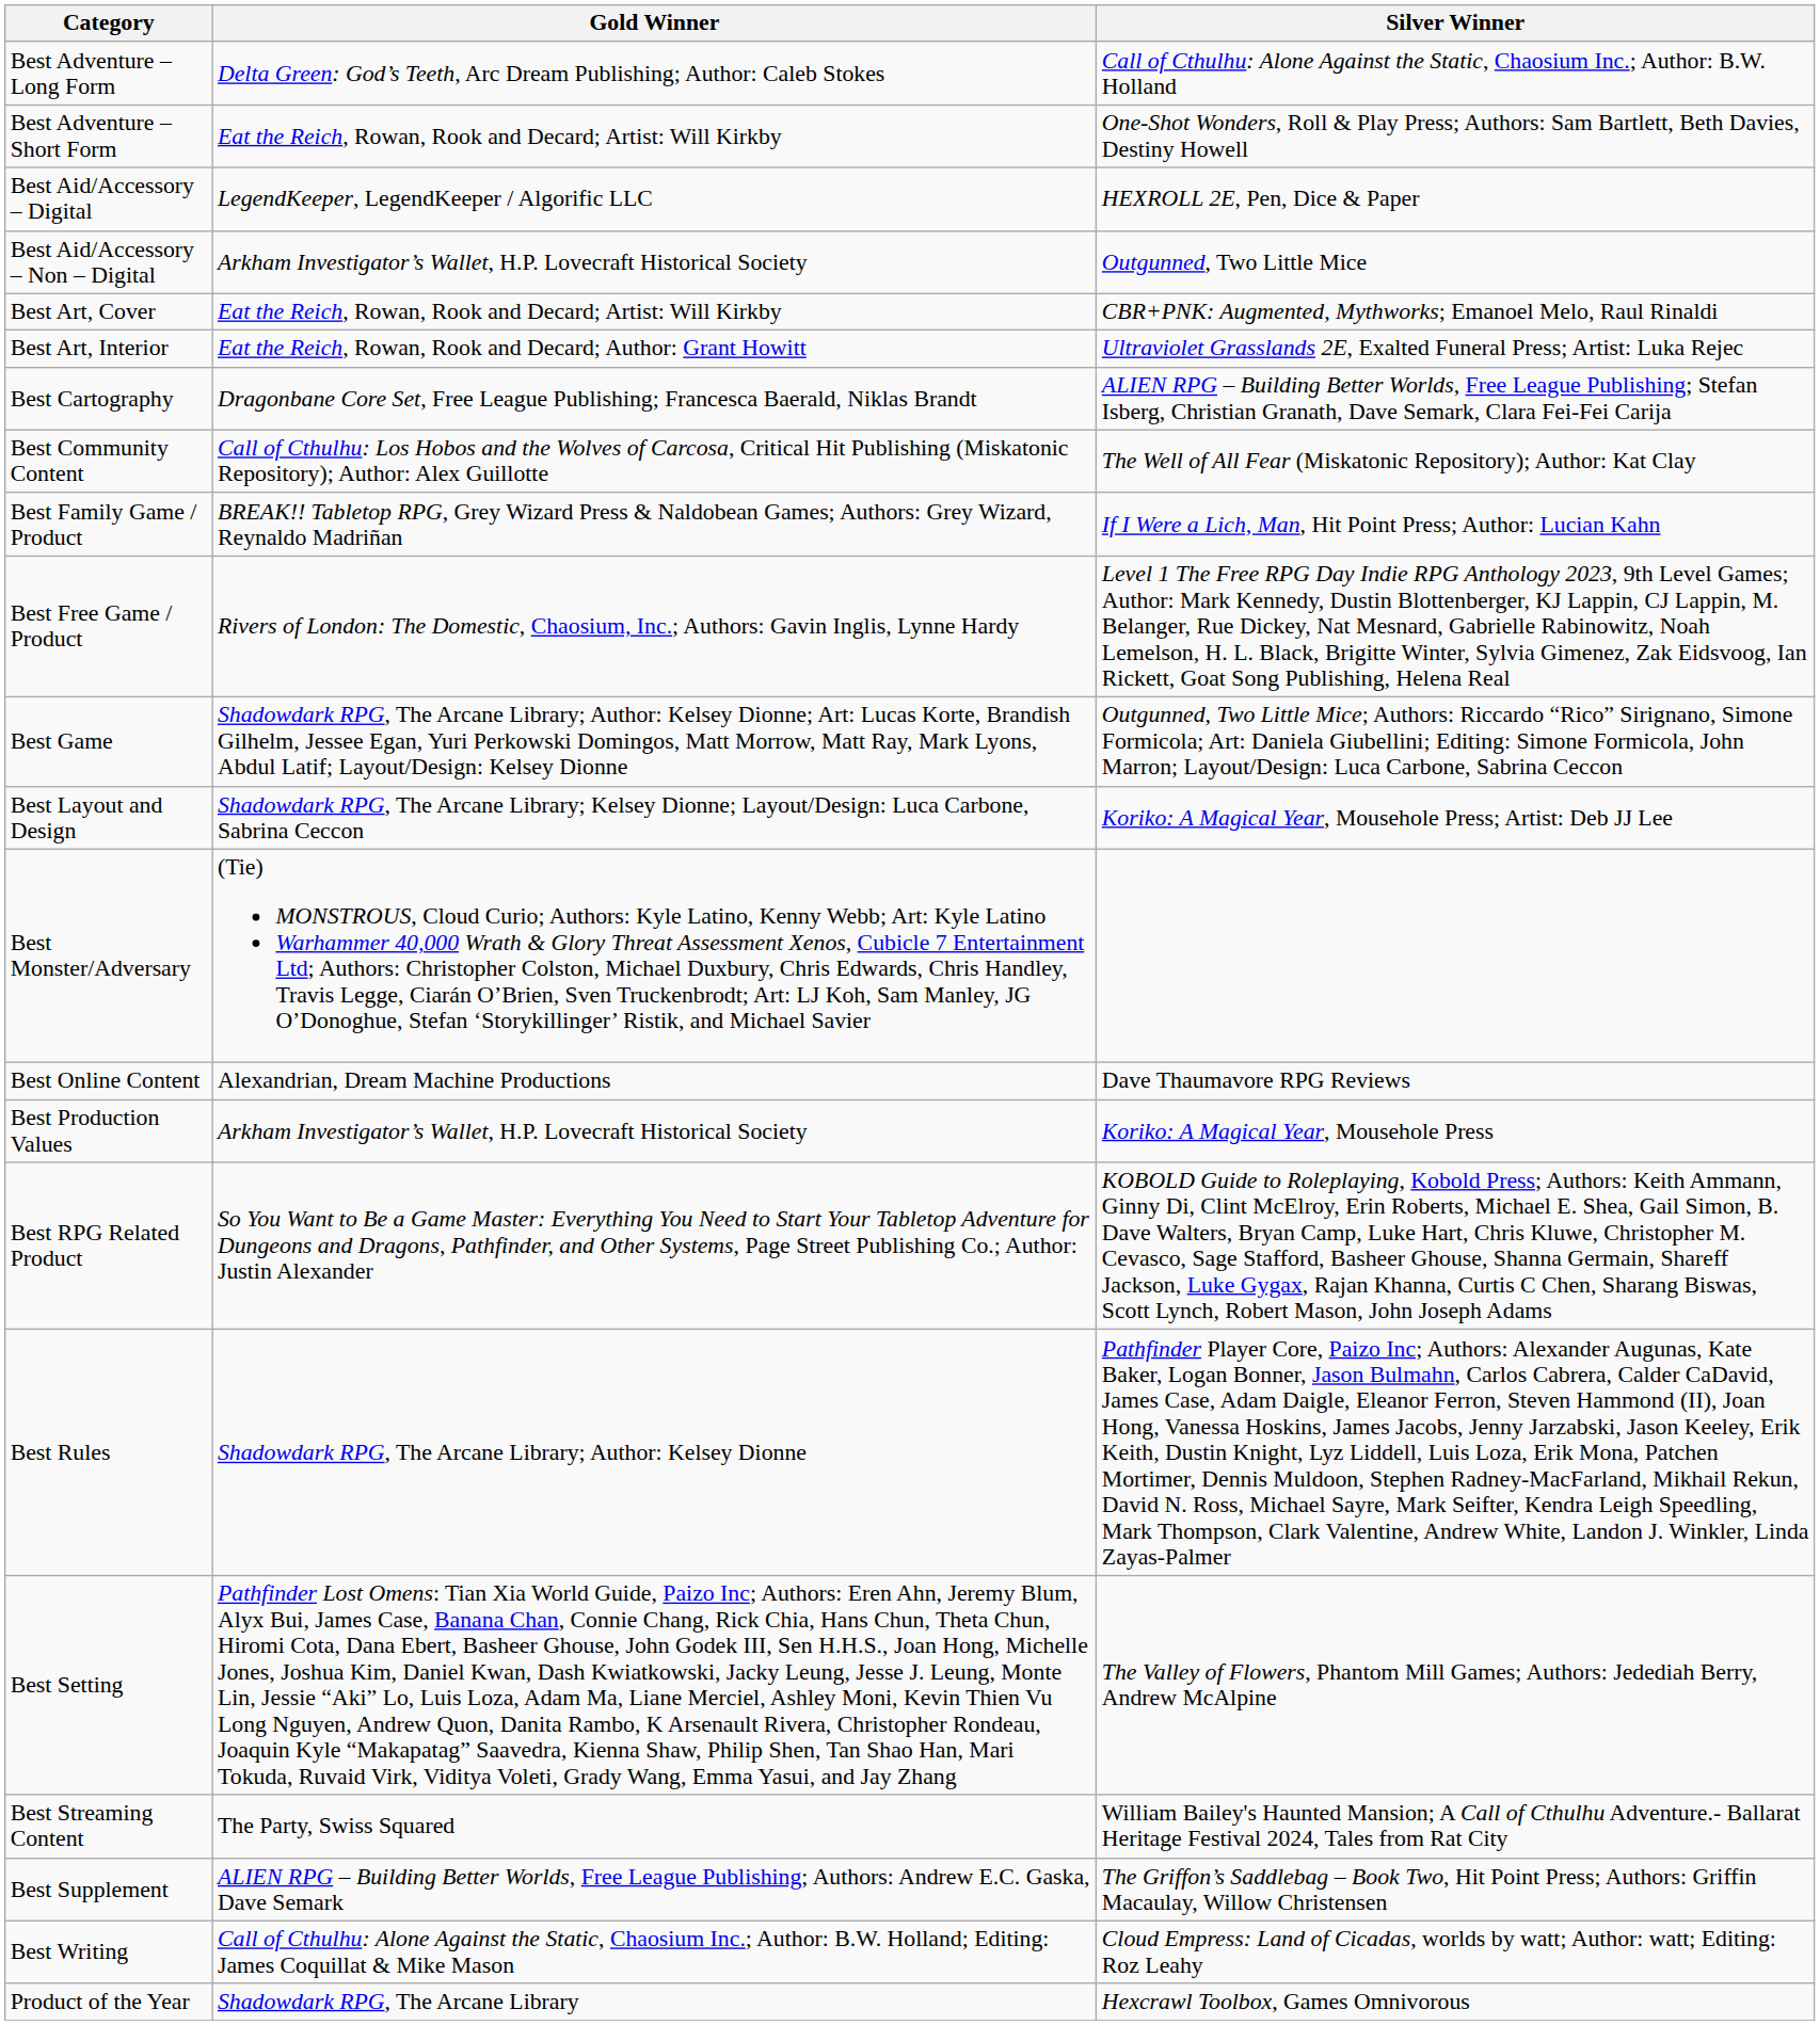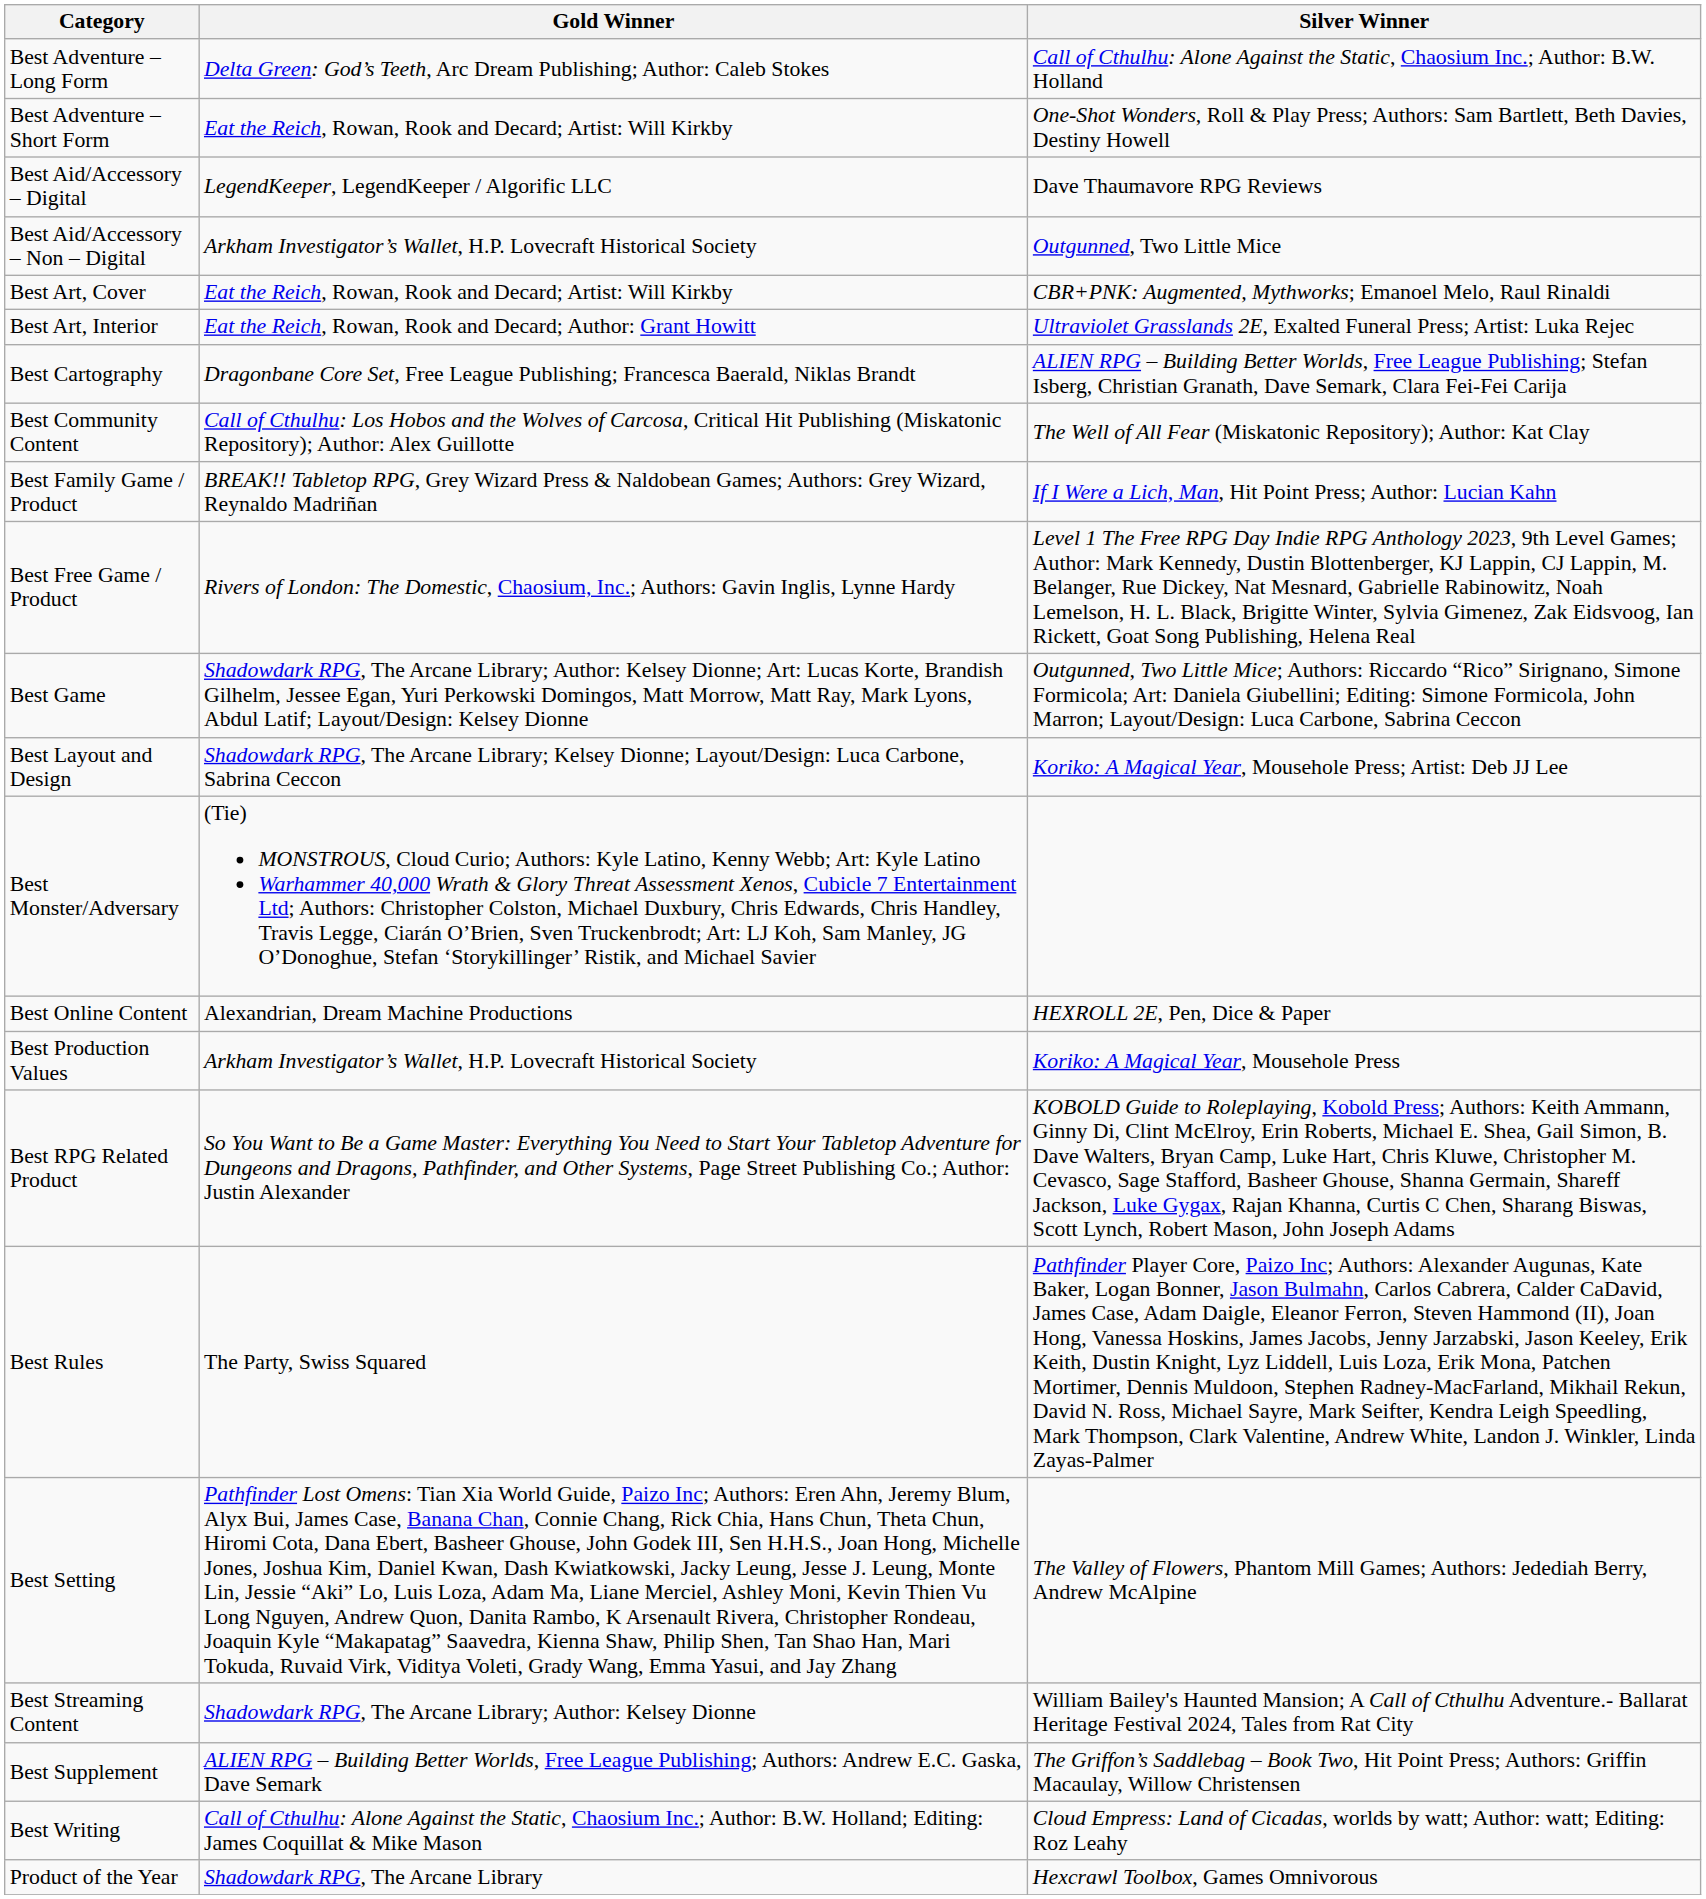Best Aid/Accessory – Digital | Silver Winner: HEXROLL 2E, Pen, Dice & Paper -> Dave Thaumavore RPG Reviews
Best Online Content | Silver Winner: Dave Thaumavore RPG Reviews -> HEXROLL 2E, Pen, Dice & Paper
Best Rules | Gold Winner: Shadowdark RPG, The Arcane Library; Author: Kelsey Dionne -> The Party, Swiss Squared
Best Streaming Content | Gold Winner: The Party, Swiss Squared -> Shadowdark RPG, The Arcane Library; Author: Kelsey Dionne
